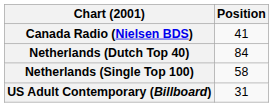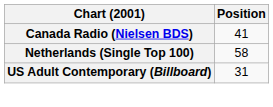- row: Netherlands (Dutch Top 40) | 84
